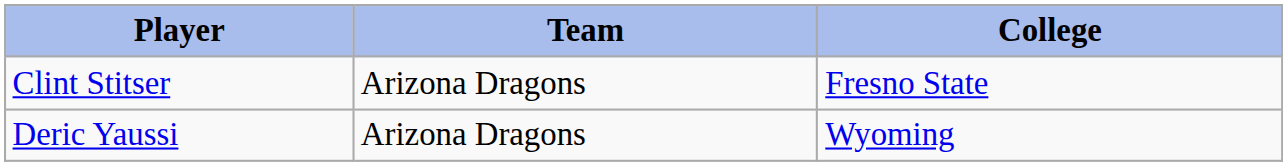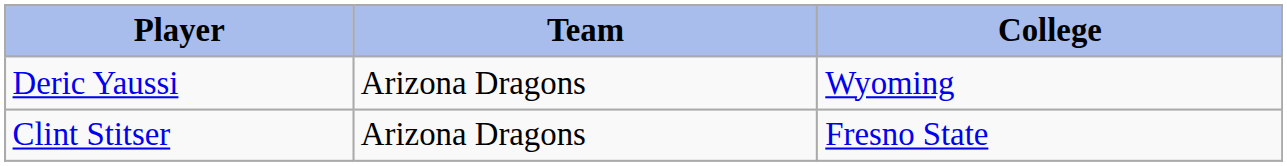rows swapped: Clint Stitser <-> Deric Yaussi
